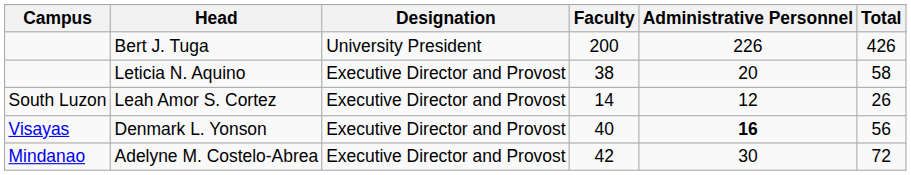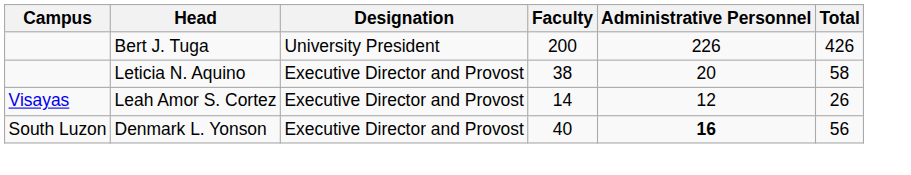Leah Amor S. Cortez | Campus: South Luzon -> Visayas
Denmark L. Yonson | Campus: Visayas -> South Luzon
- row: Mindanao | Adelyne M. Costelo-Abrea | Executive Director and Provost | 42 | 30 | 72
